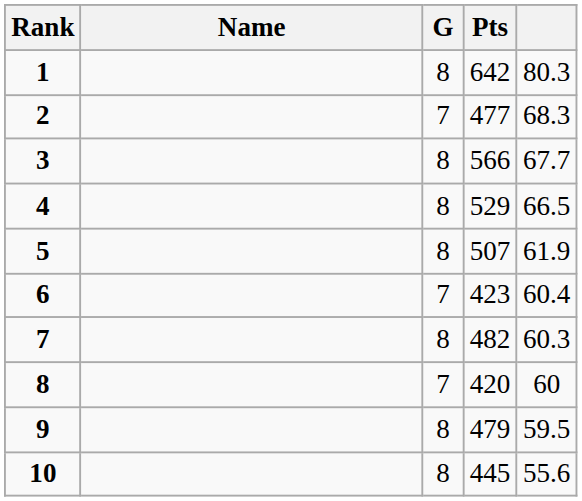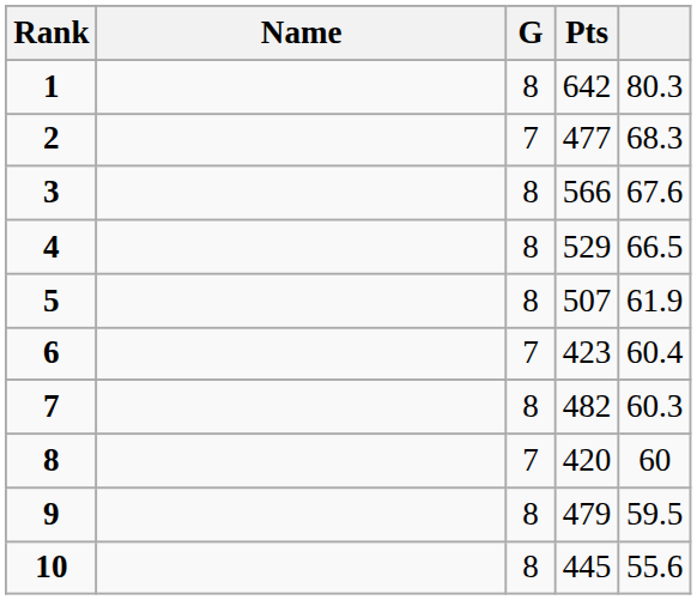3 | column 5: 67.7 -> 67.6
